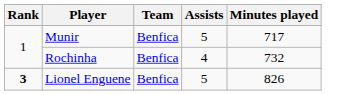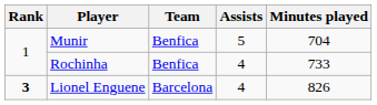Munir | Minutes played: 717 -> 704
Rochinha | Minutes played: 732 -> 733
Lionel Enguene | Team: Benfica -> Barcelona
Lionel Enguene | Assists: 5 -> 4
